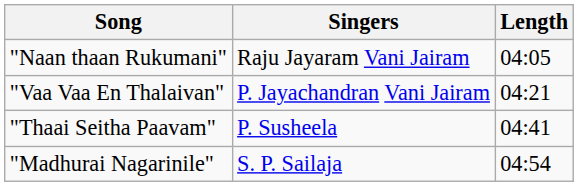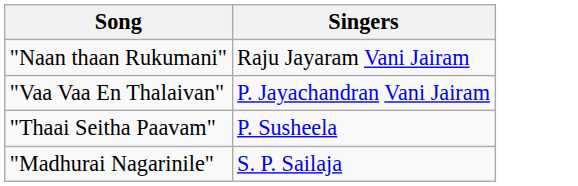- column: Length | 04:05 | 04:21 | 04:41 | 04:54
